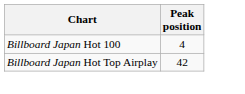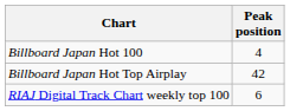+ row: RIAJ Digital Track Chart weekly top 100 | 6
